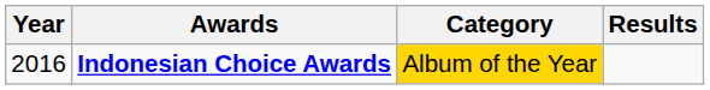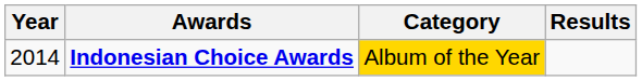Indonesian Choice Awards | Year: 2016 -> 2014
